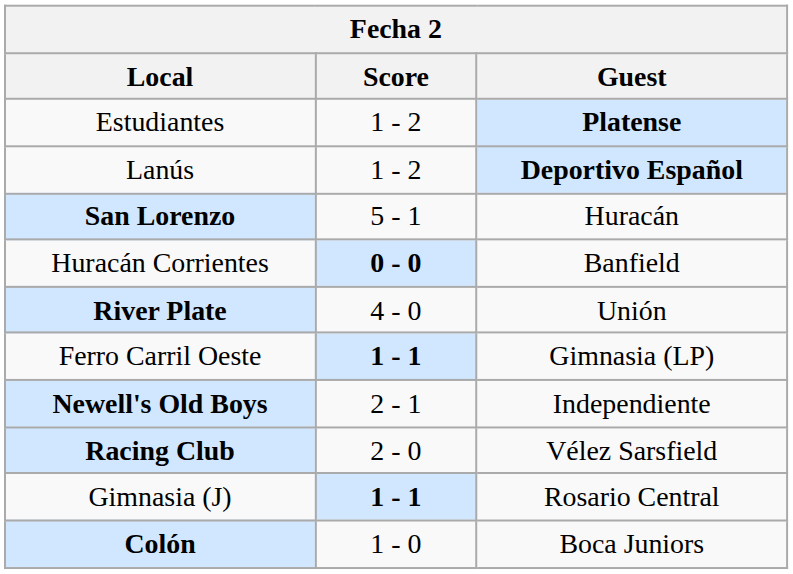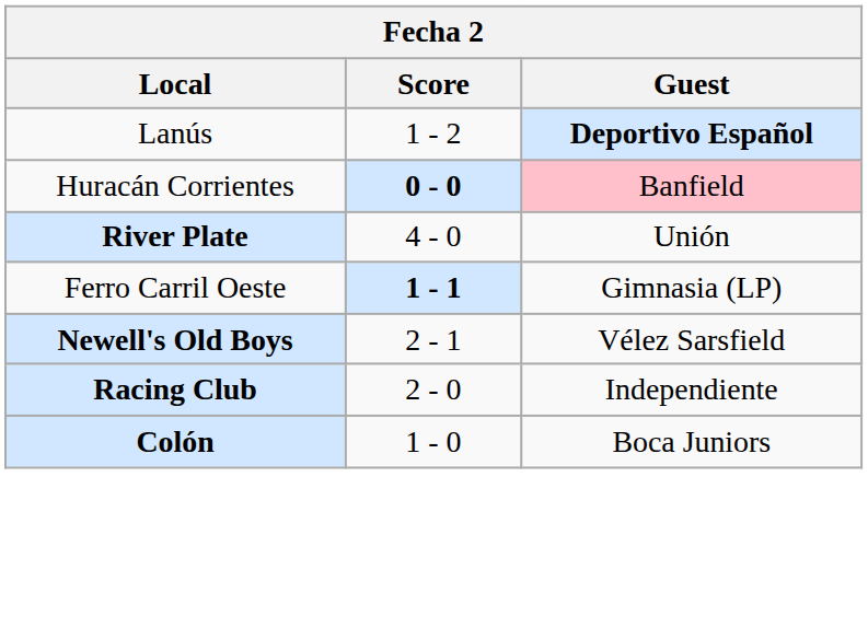- row: Estudiantes | 1 - 2 | Platense
- row: San Lorenzo | 5 - 1 | Huracán
Huracán Corrientes | Guest: no background -> pink background
Newell's Old Boys | Guest: Independiente -> Vélez Sarsfield
Racing Club | Guest: Vélez Sarsfield -> Independiente
- row: Gimnasia (J) | 1 - 1 | Rosario Central
